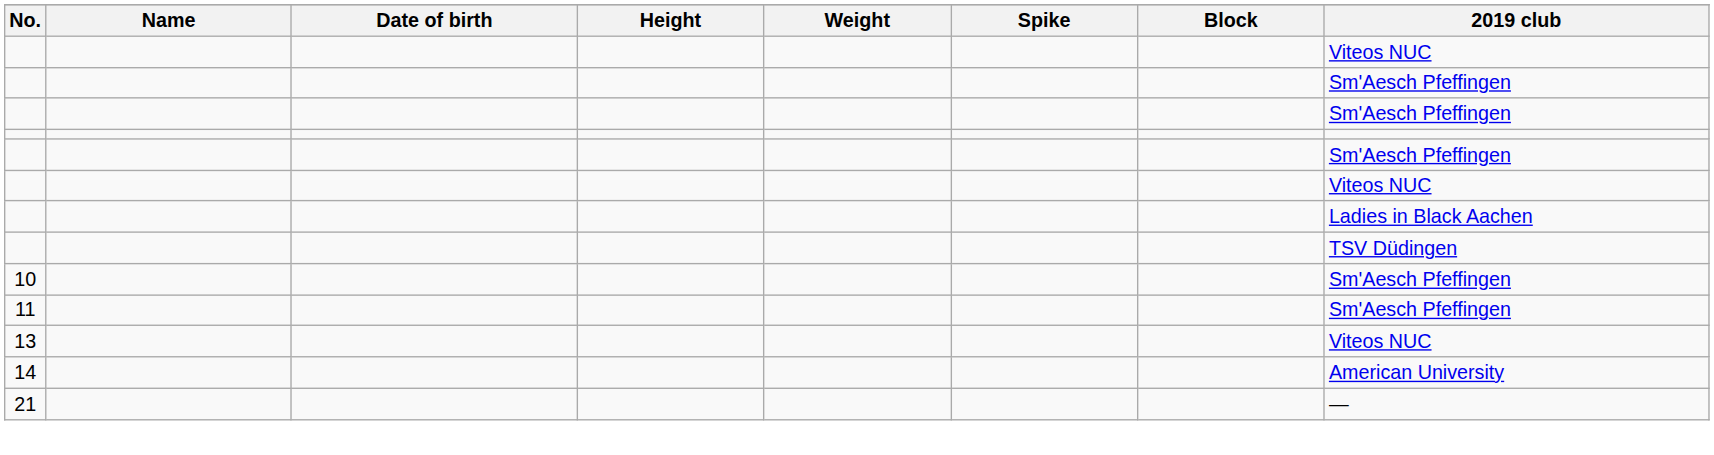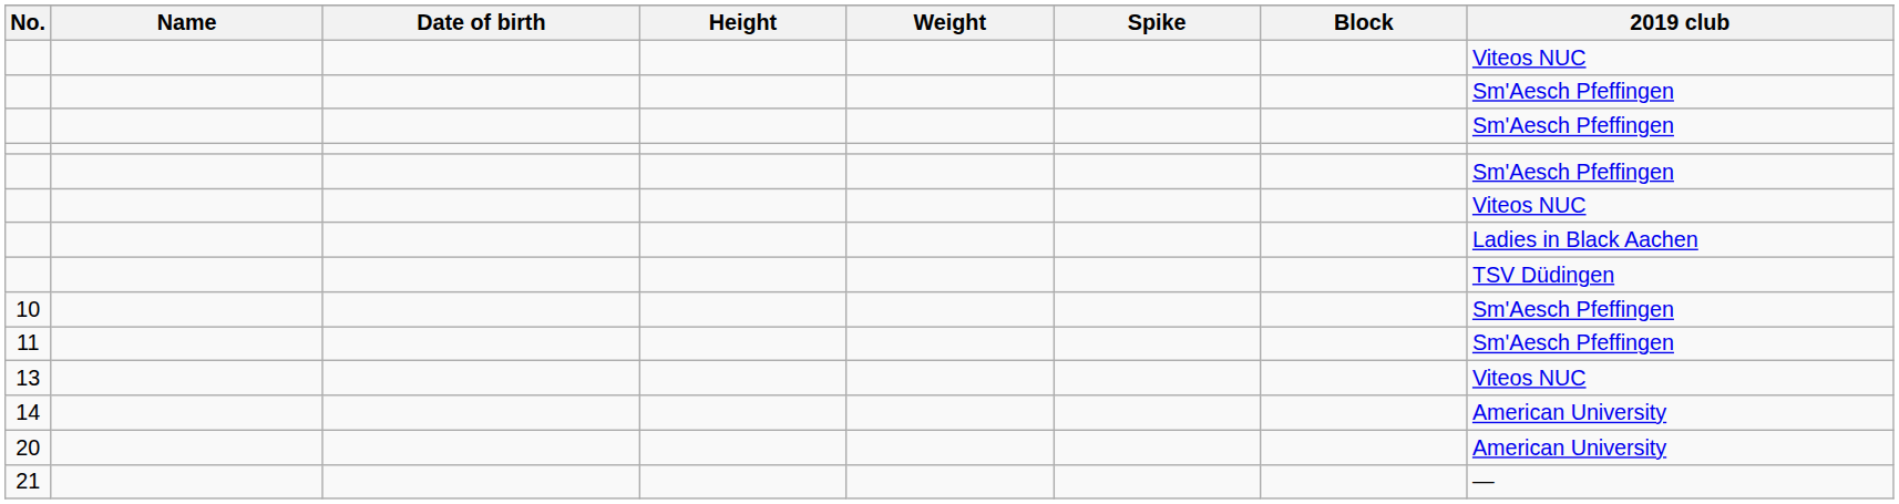+ row: 20 | American University
